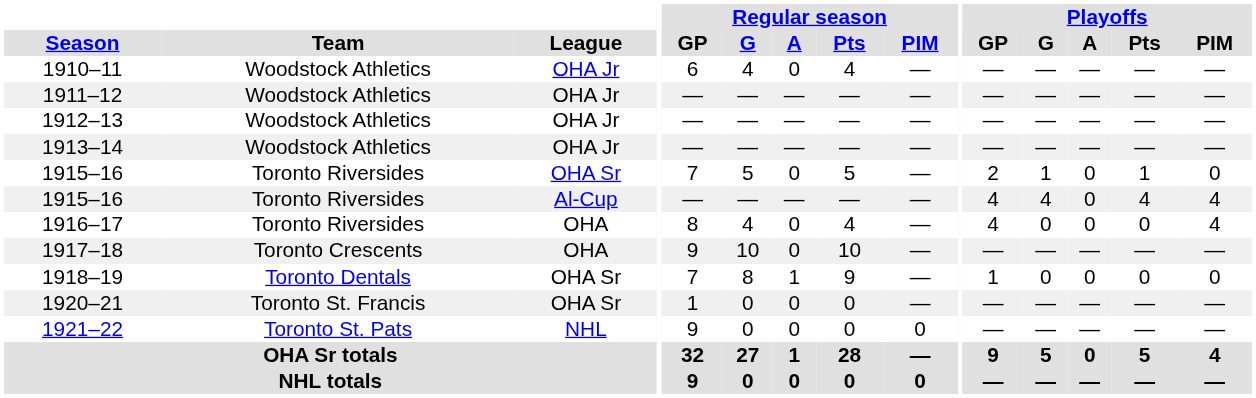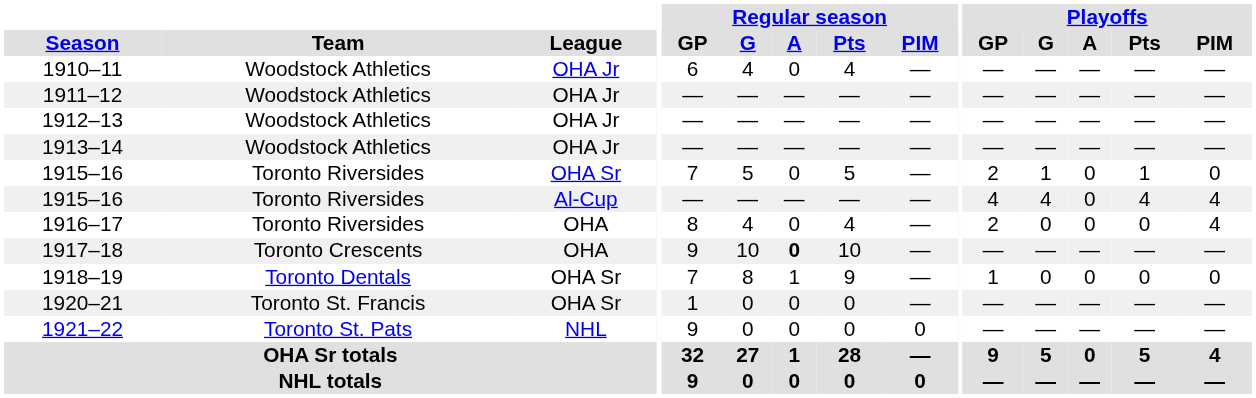1916–17 | Playoffs / GP: 4 -> 2
1917–18 | Regular season / A: normal -> bold
